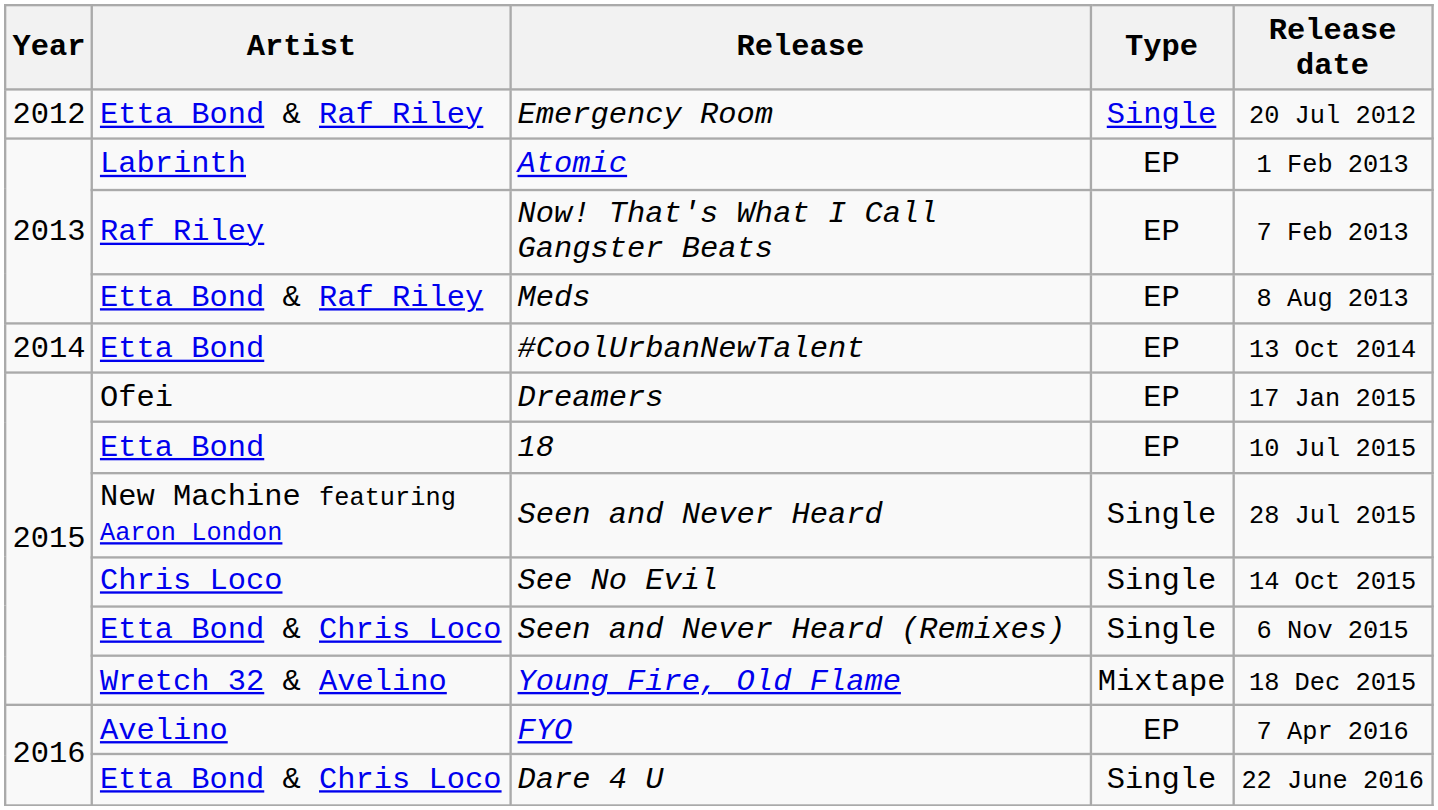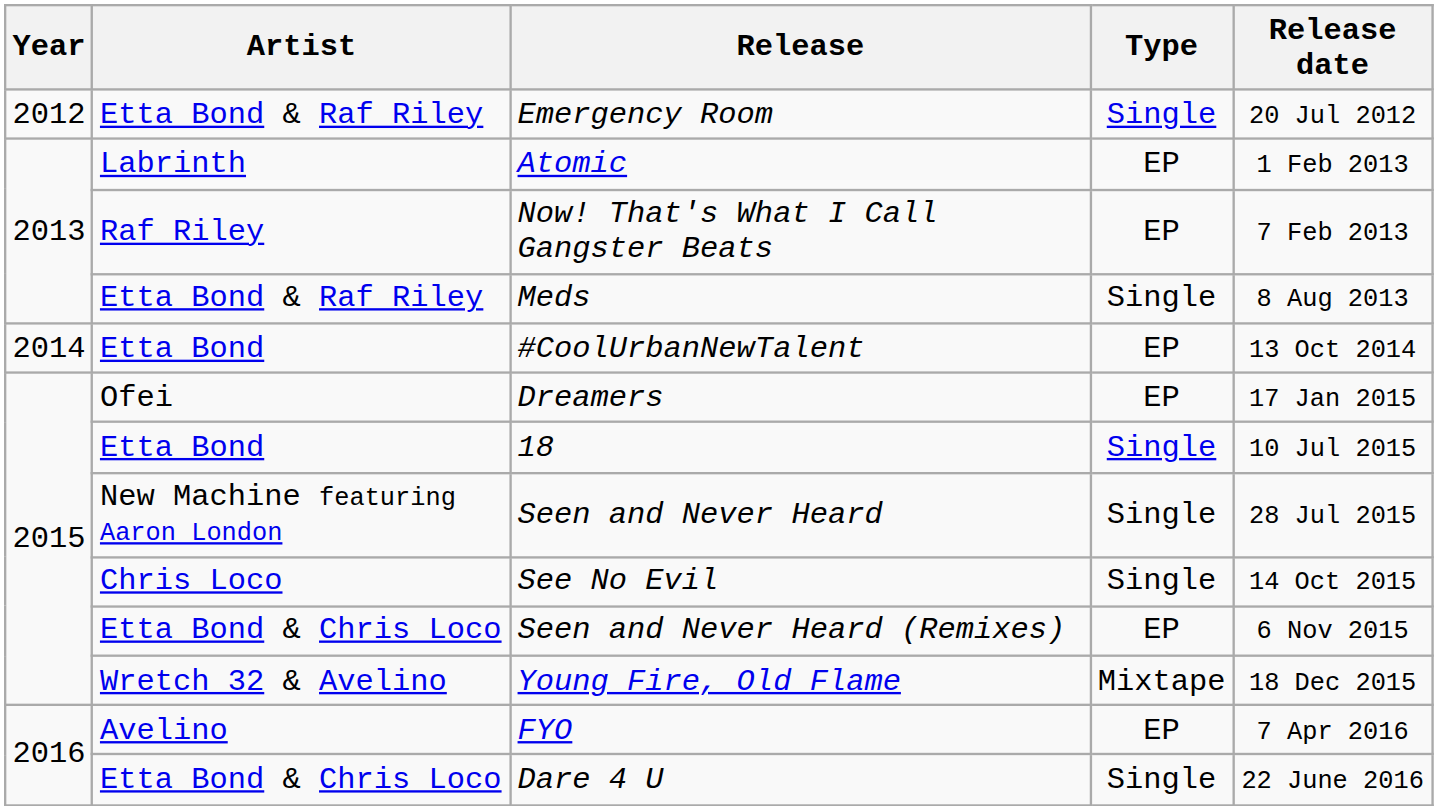Meds | Type: EP -> Single
18 | Type: EP -> Single
Seen and Never Heard (Remixes) | Type: Single -> EP
